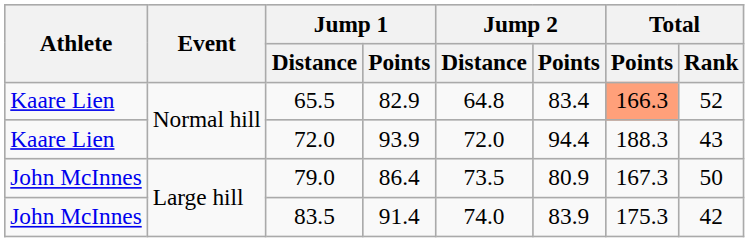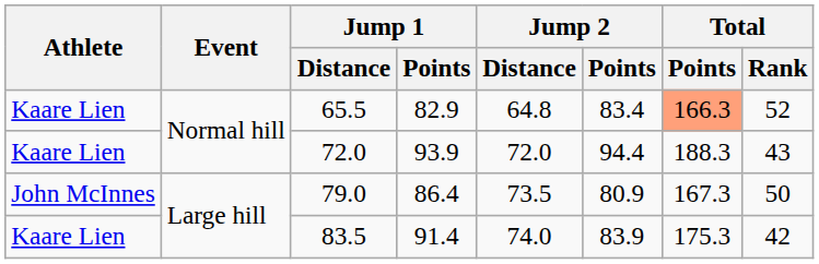83.5 | Athlete: John McInnes -> Kaare Lien
